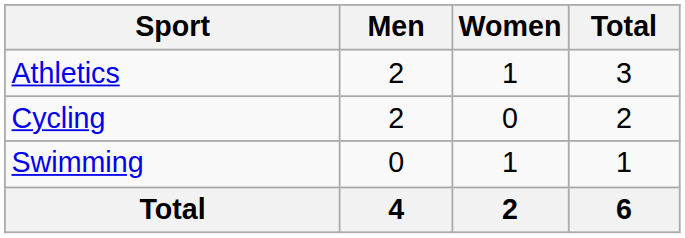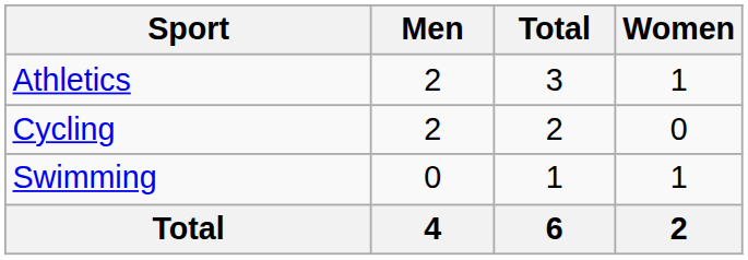columns swapped: Women <-> Total
